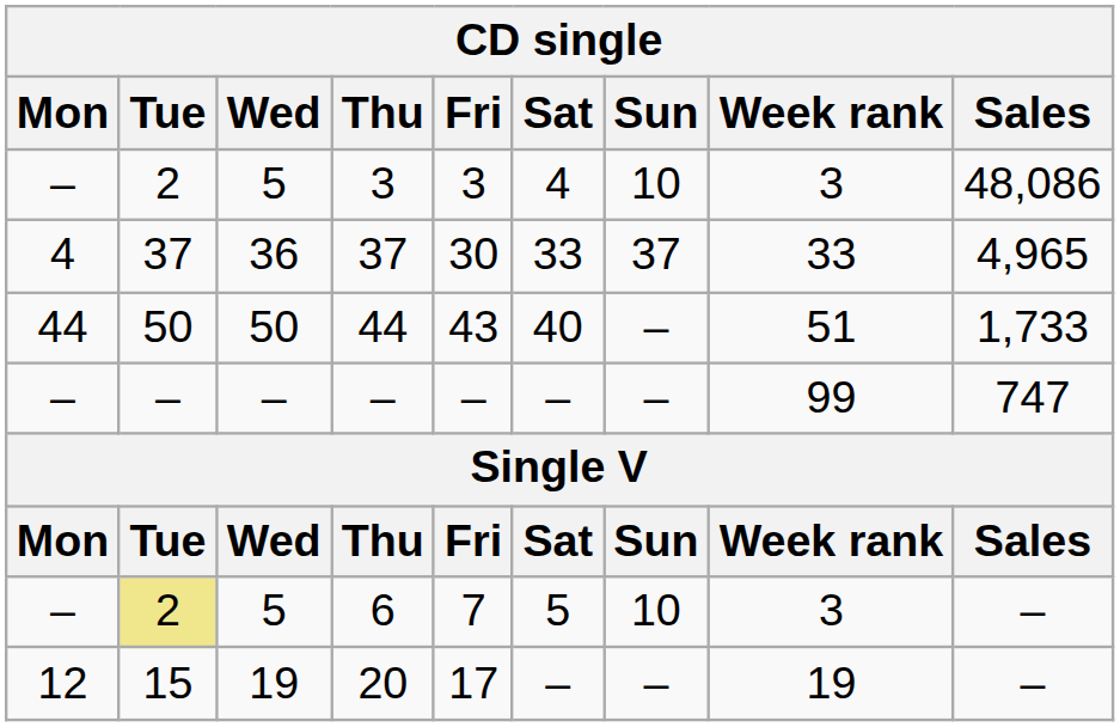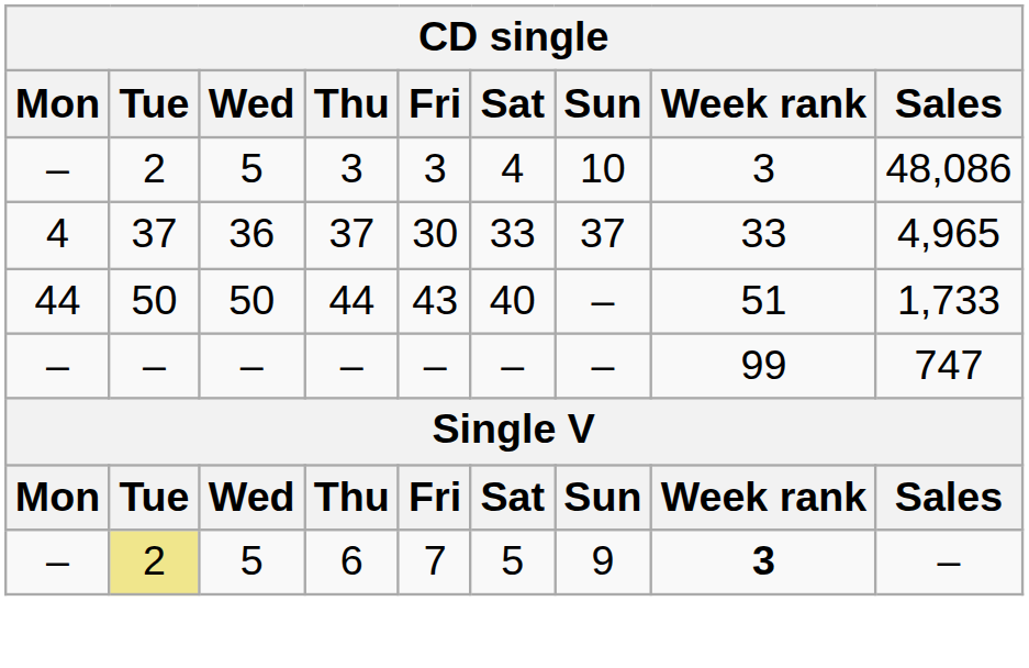6 | Sun: 10 -> 9
6 | Week rank: normal -> bold
- row: 12 | 15 | 19 | 20 | 17 | – | – | 19 | –
